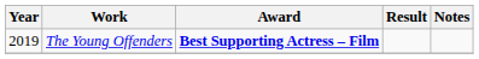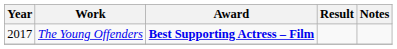The Young Offenders | Year: 2019 -> 2017
